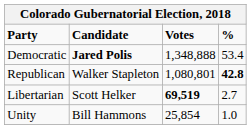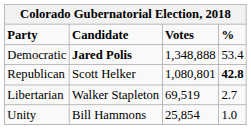Republican | Candidate: Walker Stapleton -> Scott Helker
Libertarian | Candidate: Scott Helker -> Walker Stapleton
Libertarian | Votes: bold -> normal
